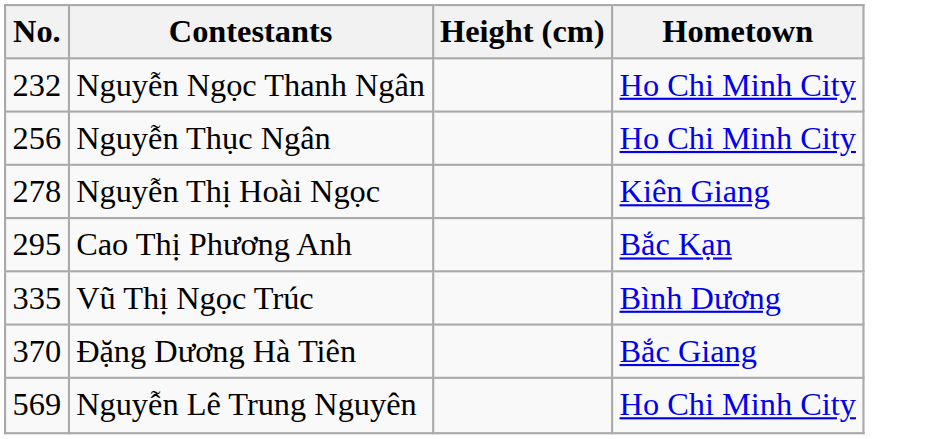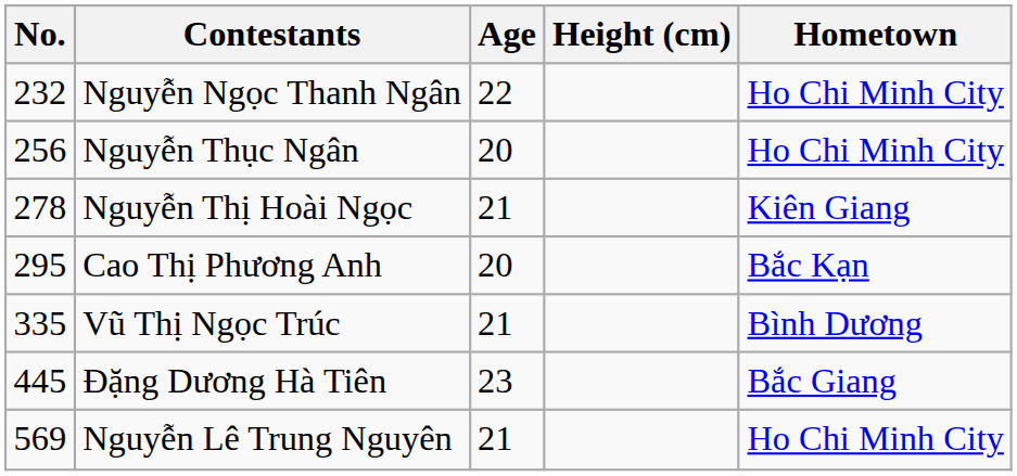+ column: Age | 22 | 20 | 21 | 20 | 21 | 23 | 21
Đặng Dương Hà Tiên | No.: 370 -> 445
